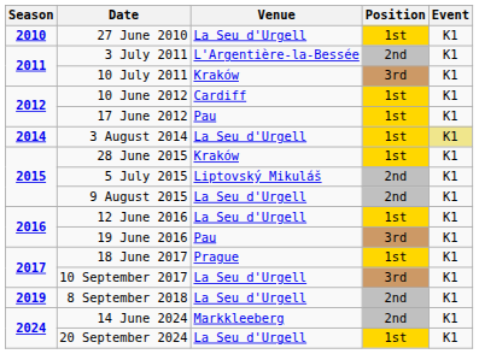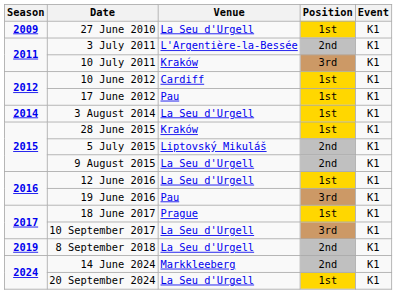27 June 2010 | Season: 2010 -> 2009
3 August 2014 | Event: khaki background -> no background
